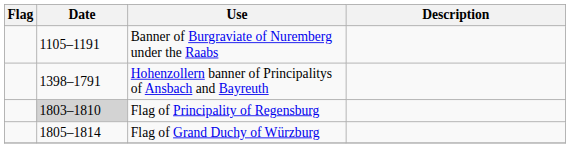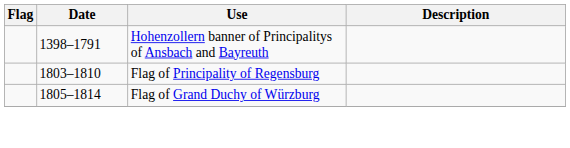- row: 1105–1191 | Banner of Burgraviate of Nuremberg under the Raabs
Flag of Principality of Regensburg | Date: lightgrey background -> no background
